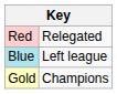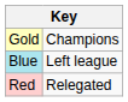rows swapped: Gold <-> Red
